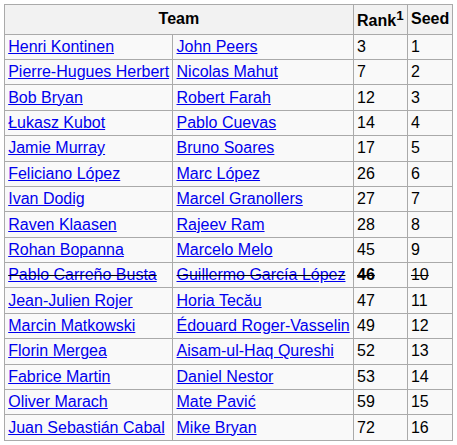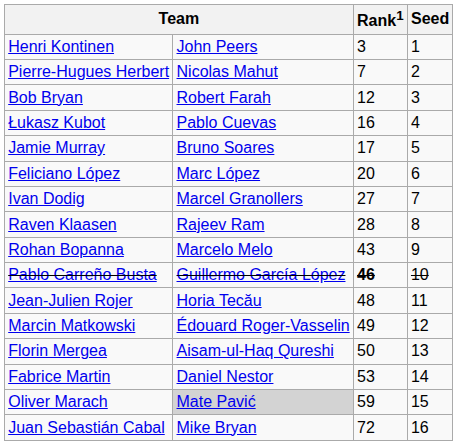Łukasz Kubot | Rank1: 14 -> 16
Feliciano López | Rank1: 26 -> 20
Rohan Bopanna | Rank1: 45 -> 43
Jean-Julien Rojer | Rank1: 47 -> 48
Florin Mergea | Rank1: 52 -> 50
Oliver Marach | column 2: no background -> lightgrey background
